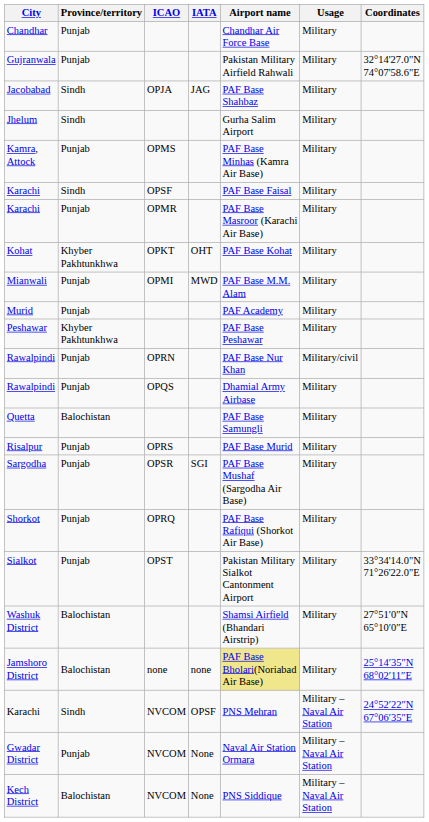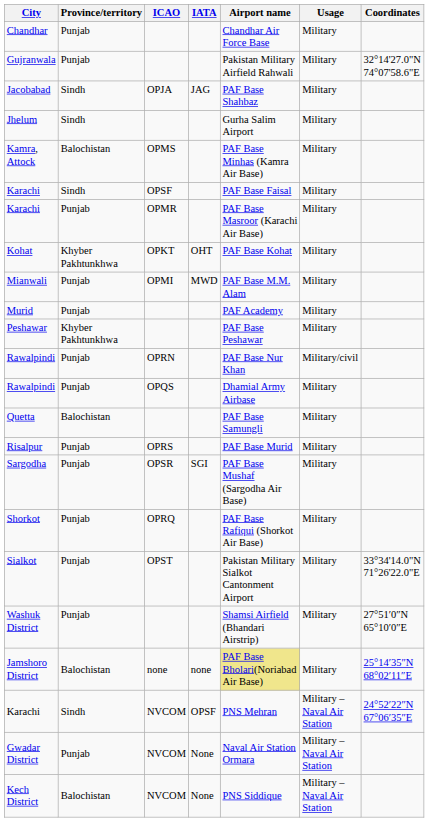Kamra, Attock | Province/territory: Punjab -> Balochistan
Washuk District | Province/territory: Balochistan -> Punjab
